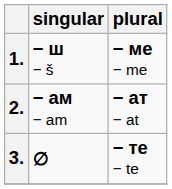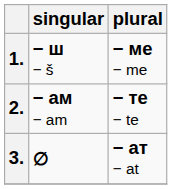2. | plural: − ат − at -> − те − te
3. | plural: − те − te -> − ат − at
